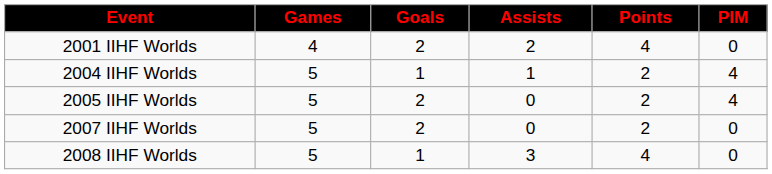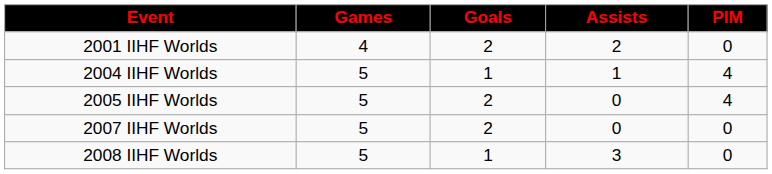- column: Points | 4 | 2 | 2 | 2 | 4
